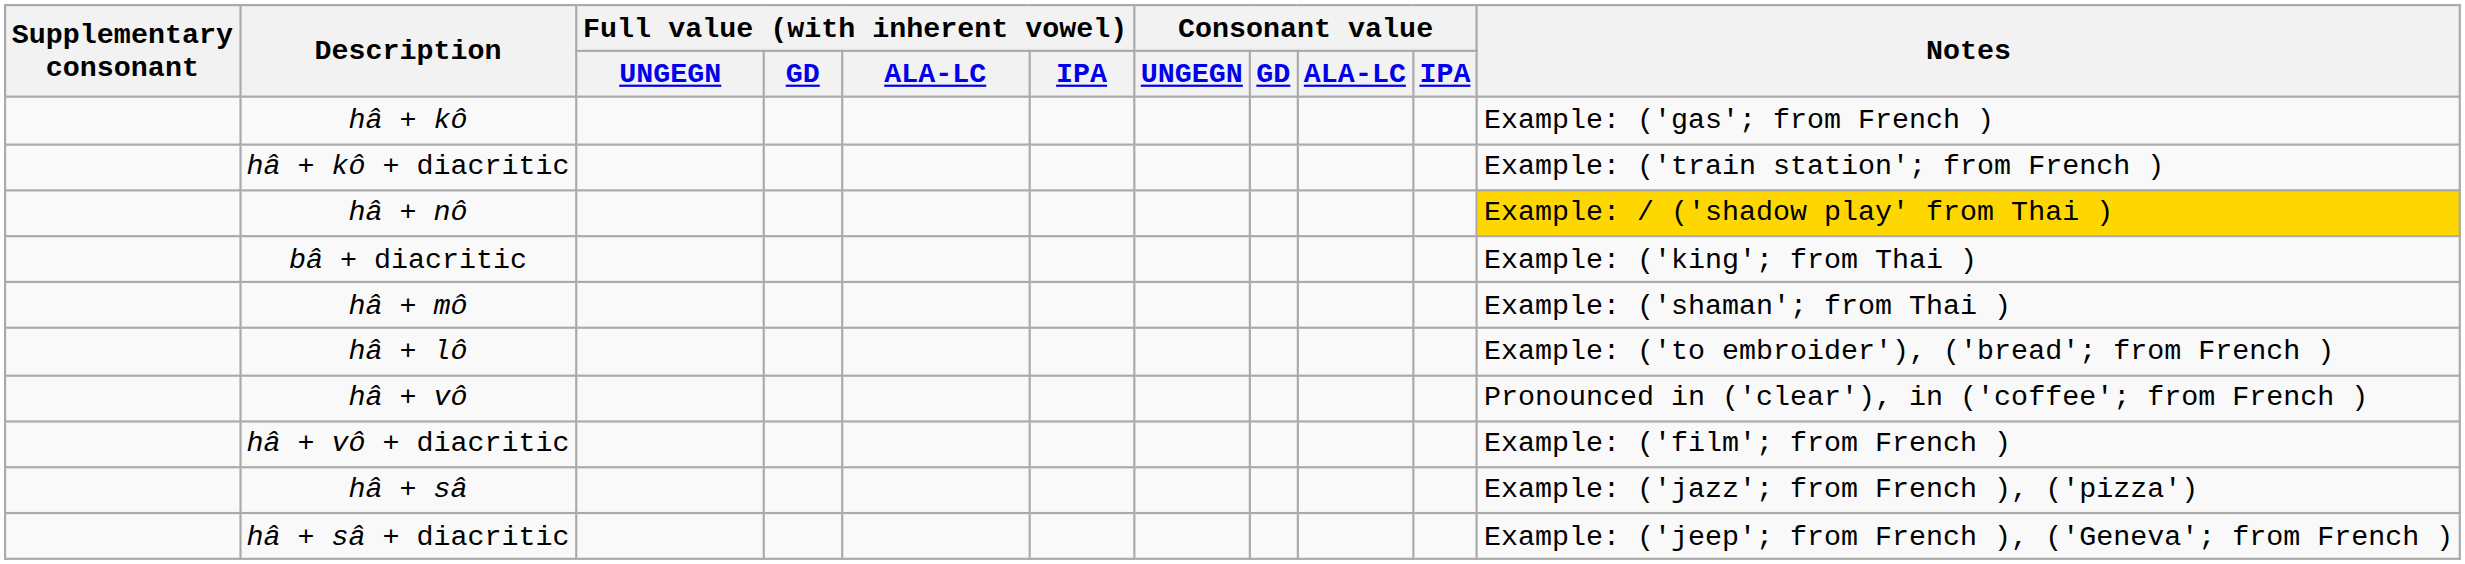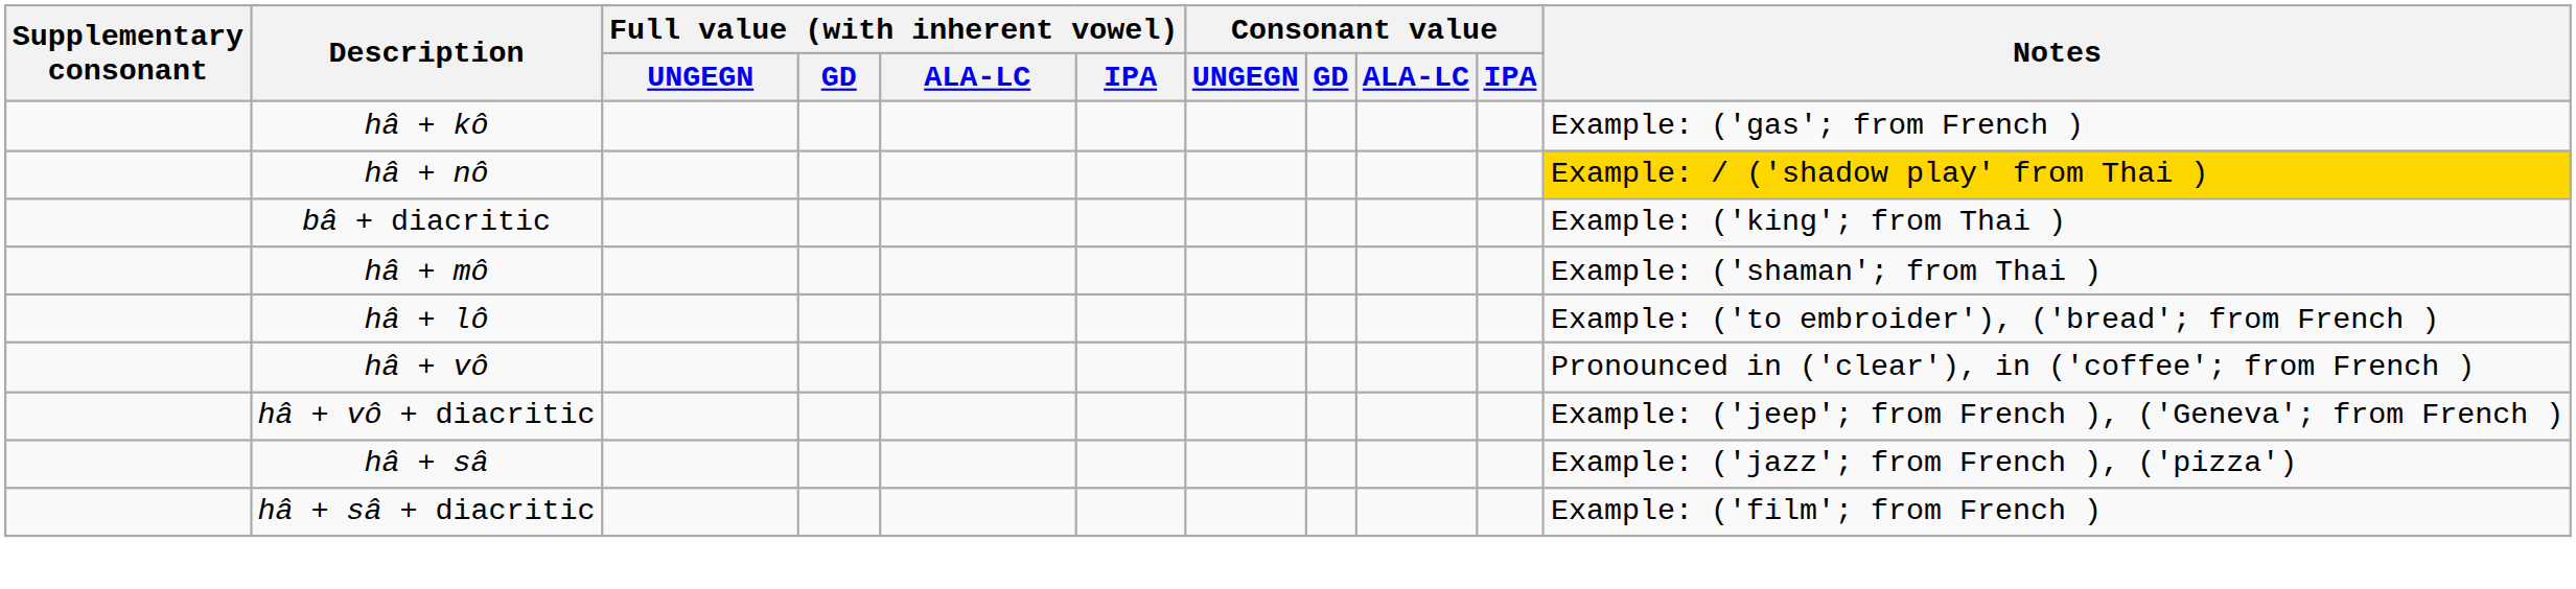- row: hâ + kô + diacritic | Example: ('train station'; from French )
hâ + vô + diacritic | Notes: Example: ('film'; from French ) -> Example: ('jeep'; from French ), ('Geneva'; from French )
hâ + sâ + diacritic | Notes: Example: ('jeep'; from French ), ('Geneva'; from French ) -> Example: ('film'; from French )
